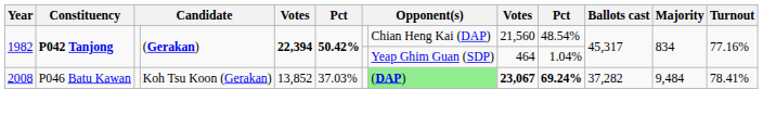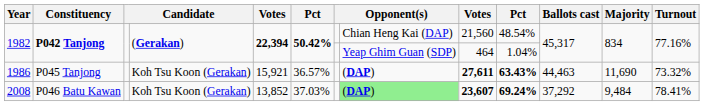+ row: 1986 | P045 Tanjong | Koh Tsu Koon (Gerakan) | 15,921 | 36.57% | (DAP) | 27,611 | 63.43% | 44,463 | 11,690 | 73.32%
2008 | column 9: 23,067 -> 23,607
2008 | Ballots cast: 37,282 -> 37,292
